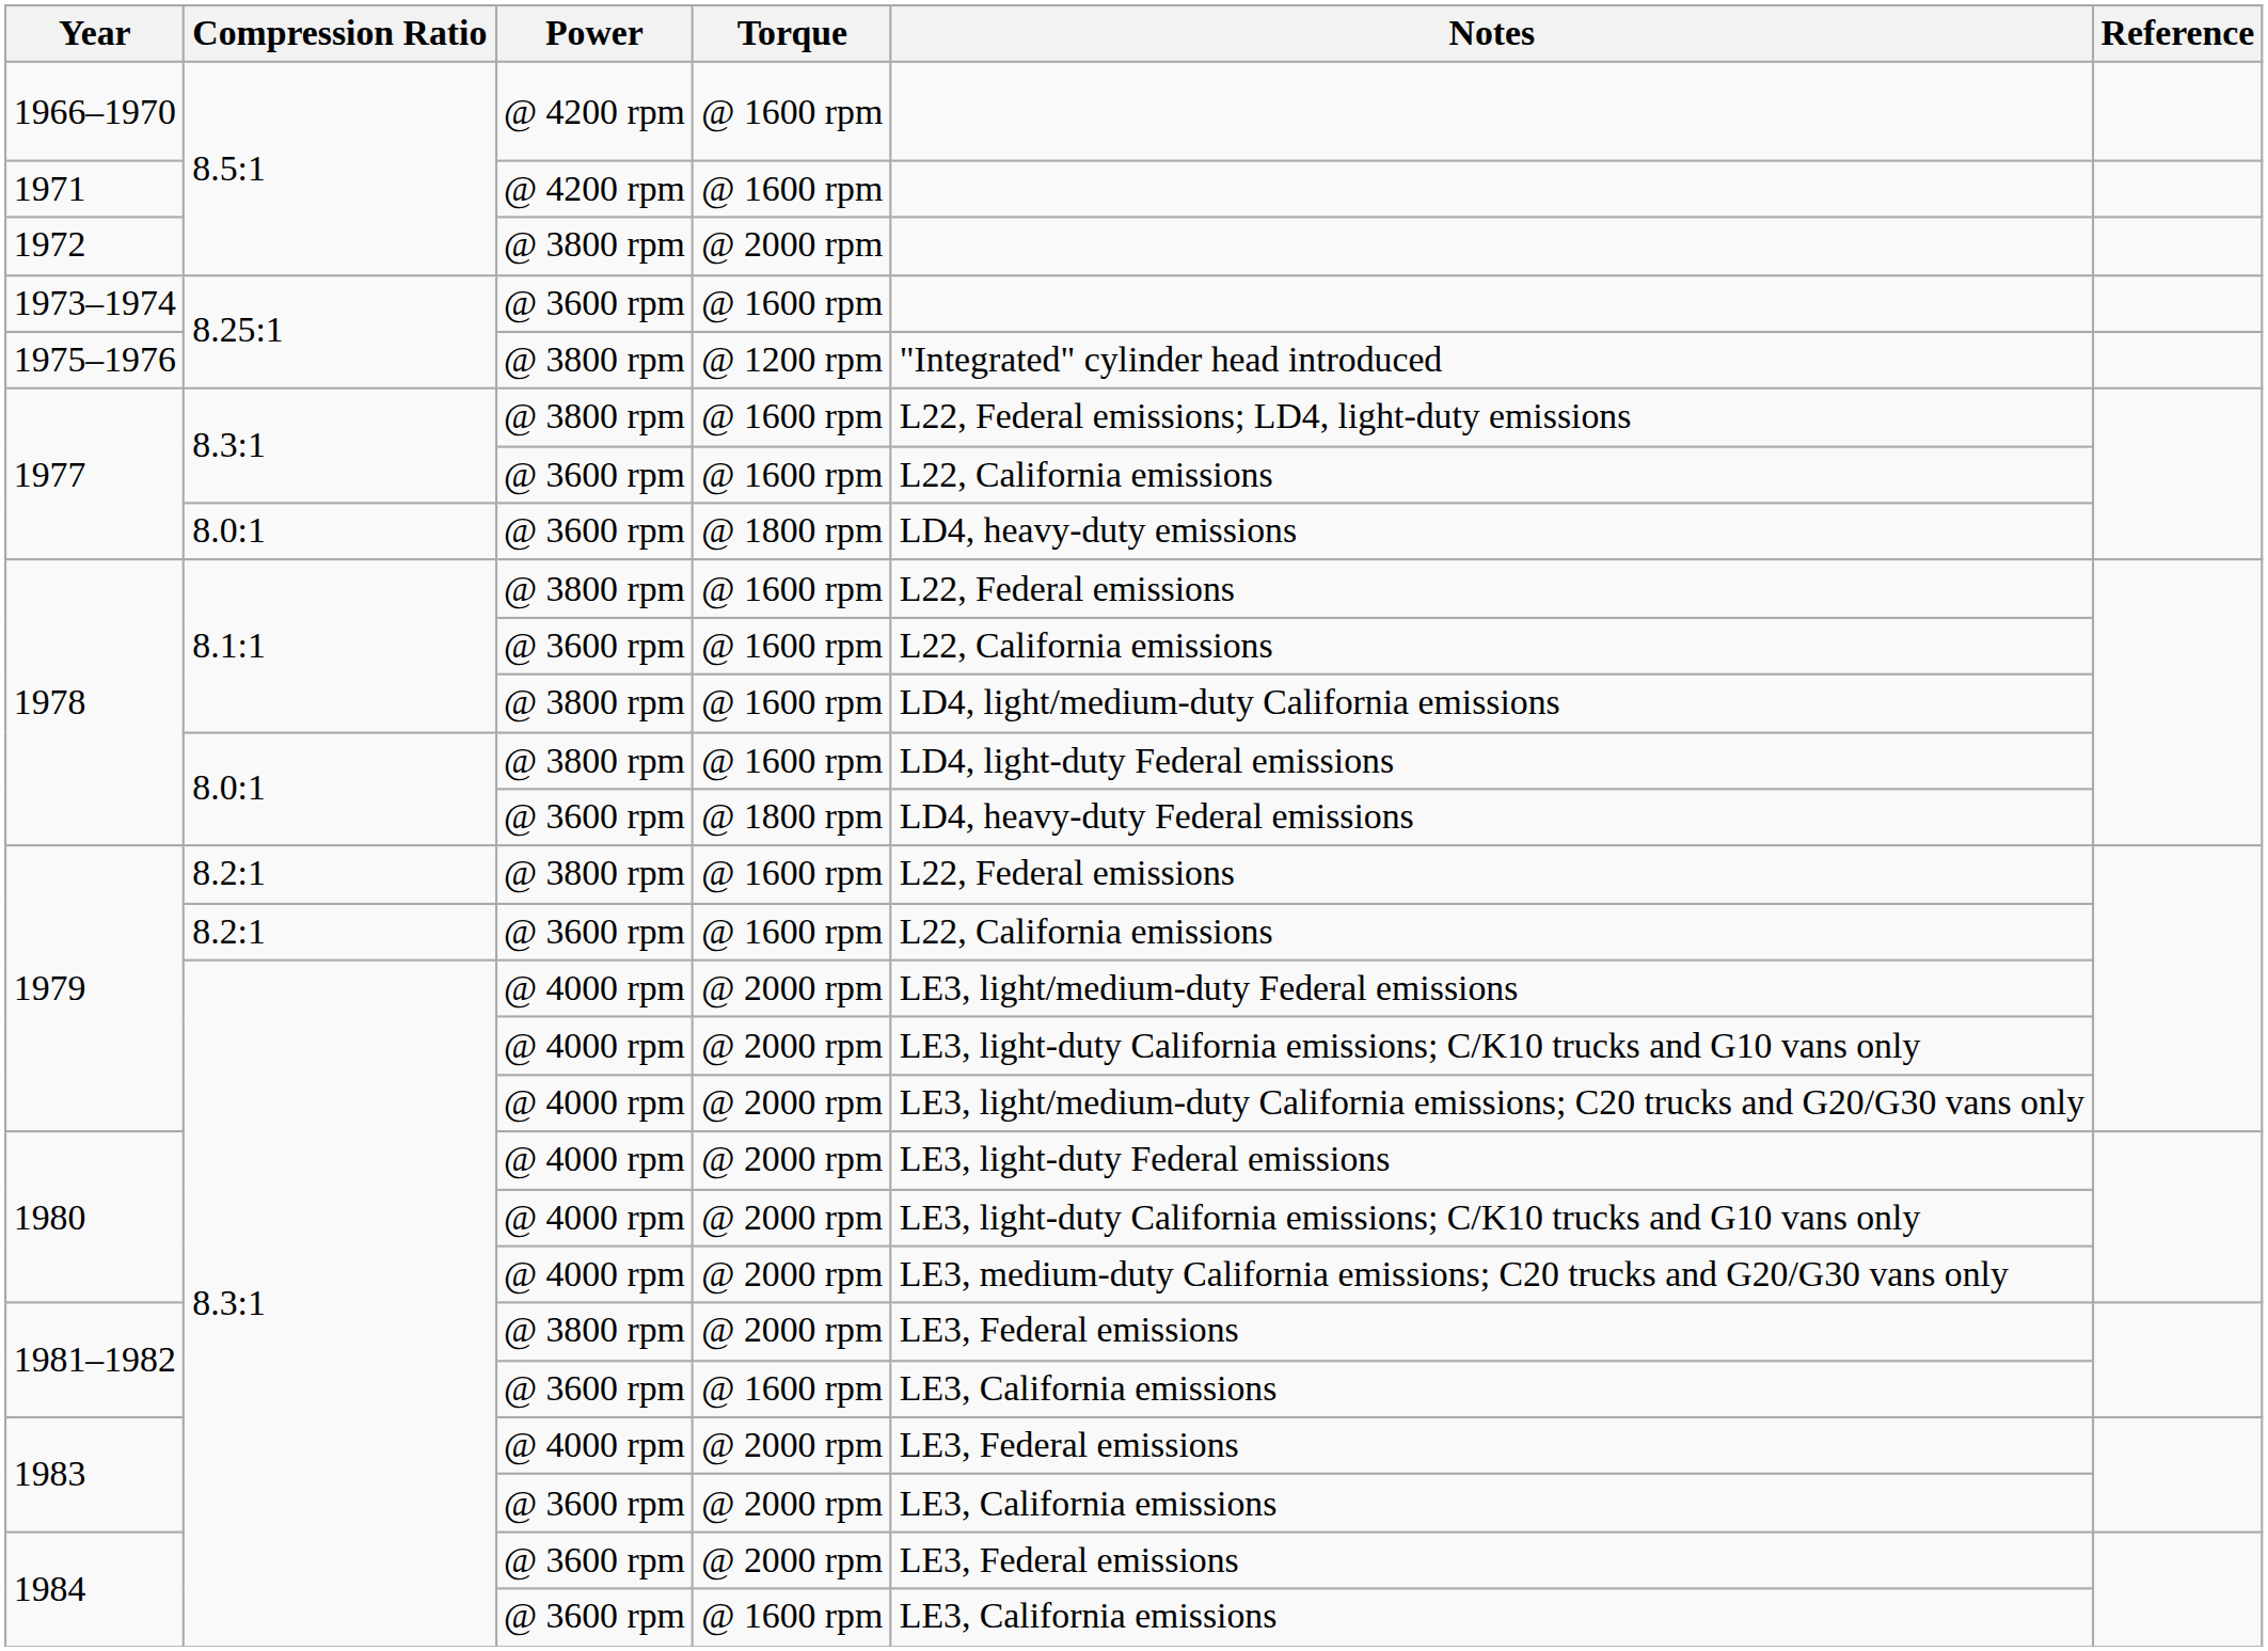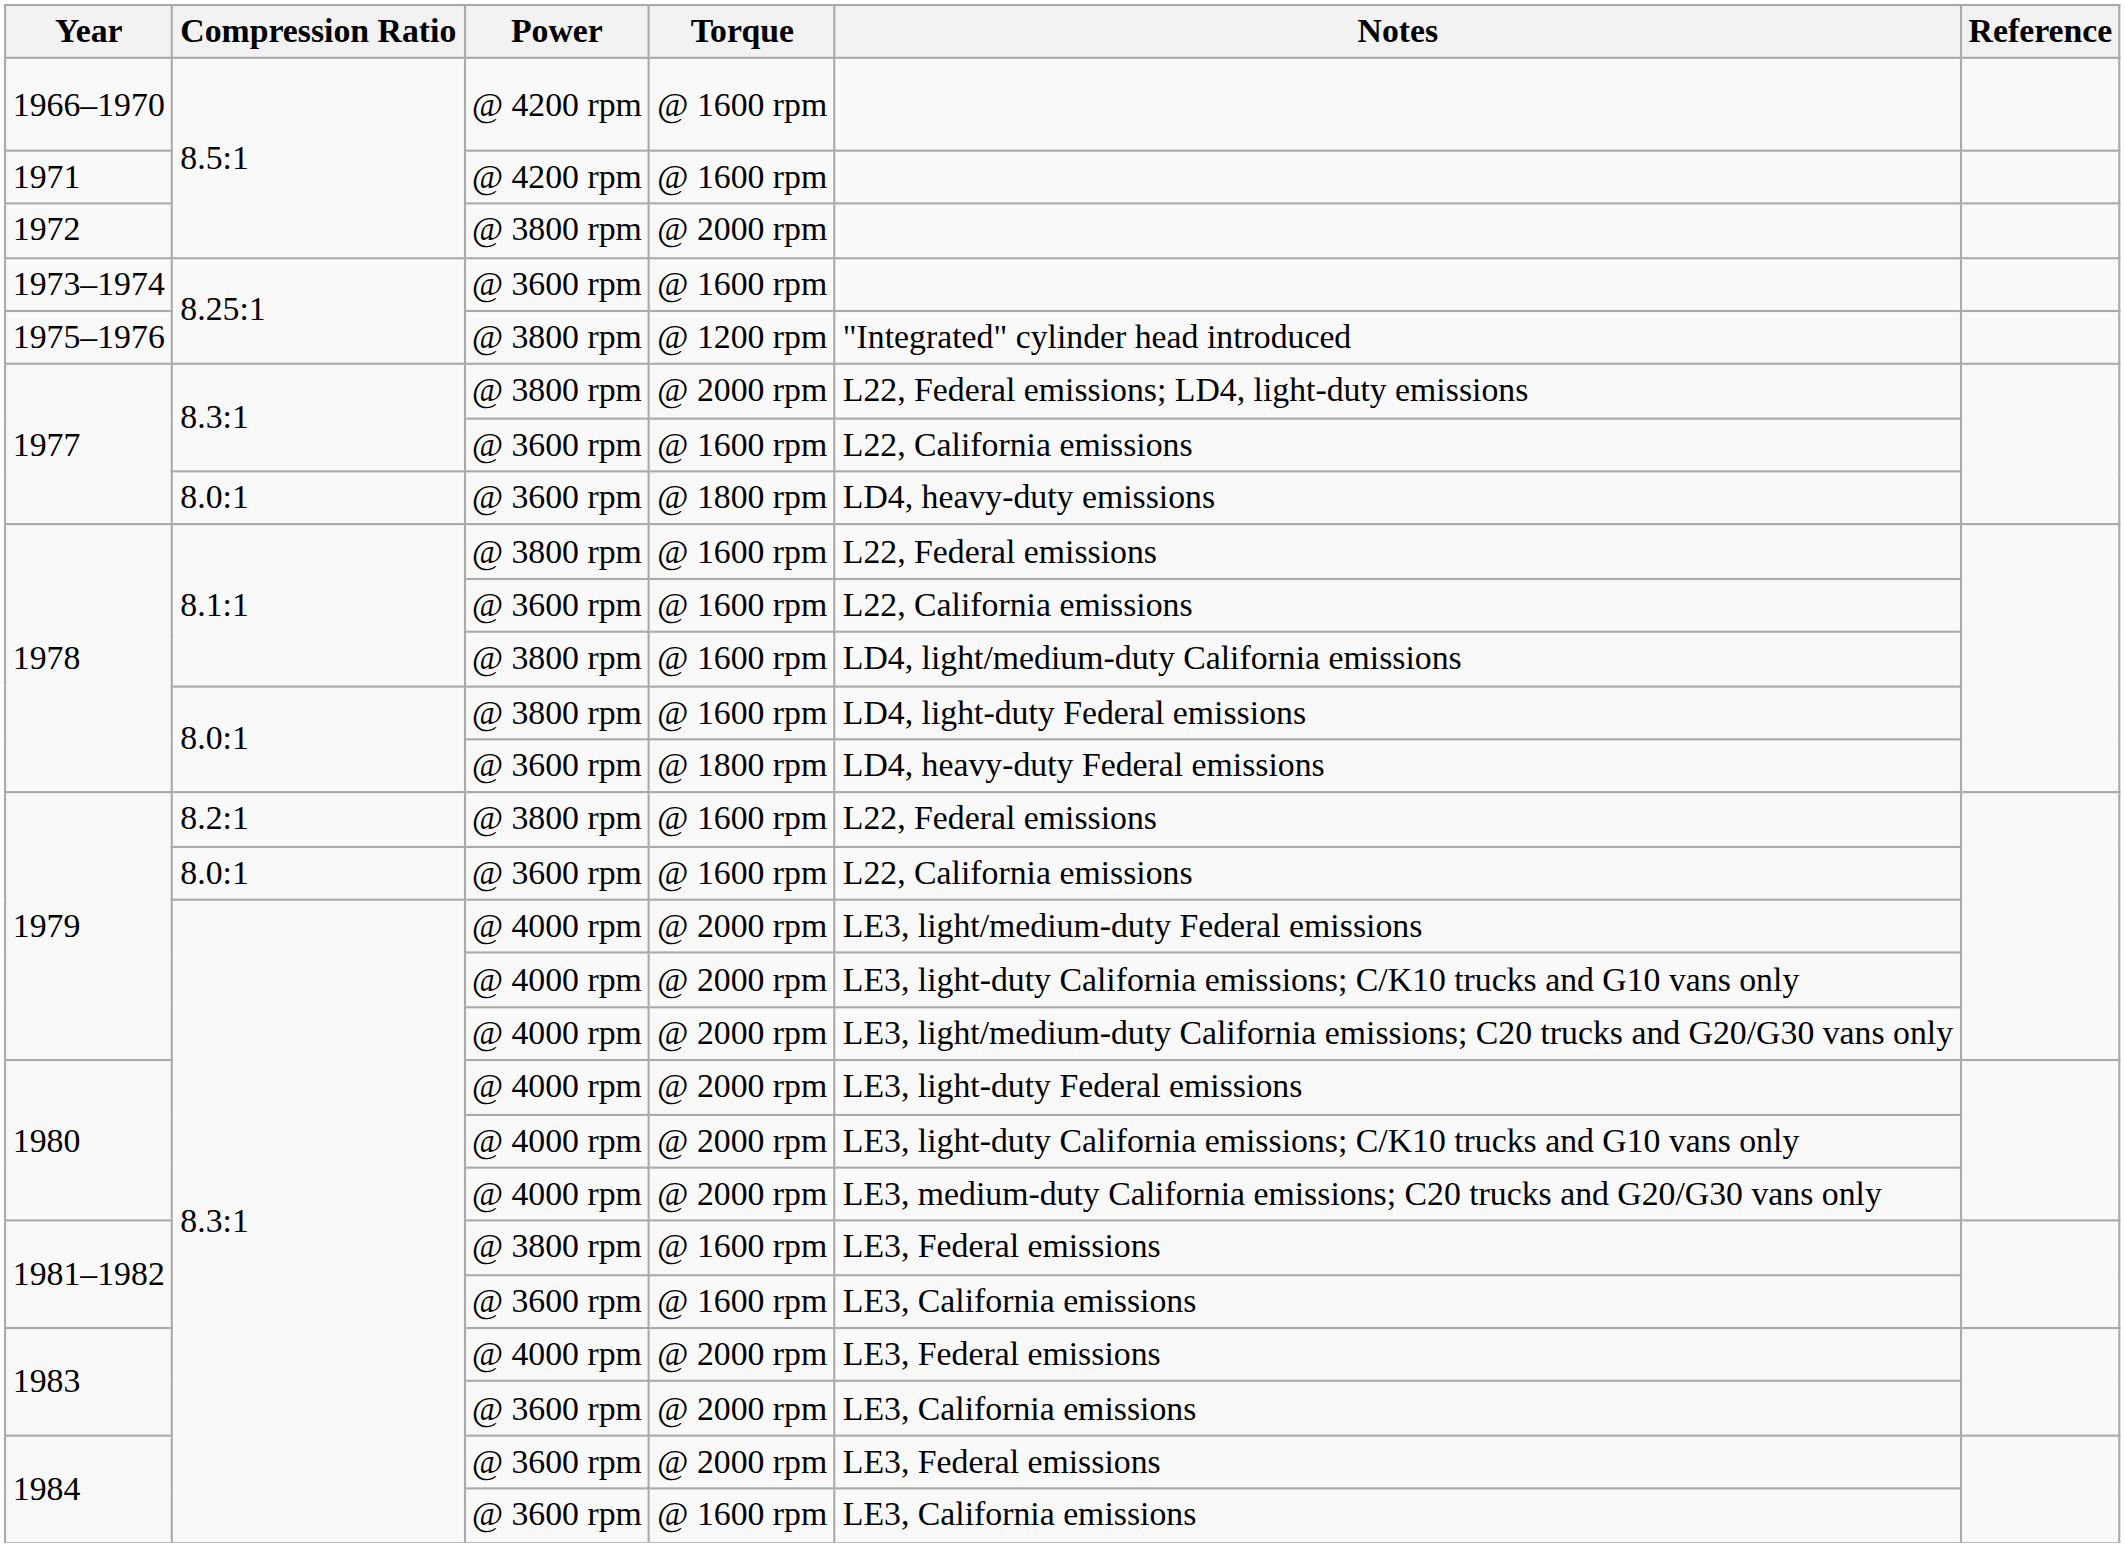1977 / @ 3800 rpm | Torque: @ 1600 rpm -> @ 2000 rpm
1979 / @ 3600 rpm | Compression Ratio: 8.2:1 -> 8.0:1
1981–1982 / @ 3800 rpm | Torque: @ 2000 rpm -> @ 1600 rpm
